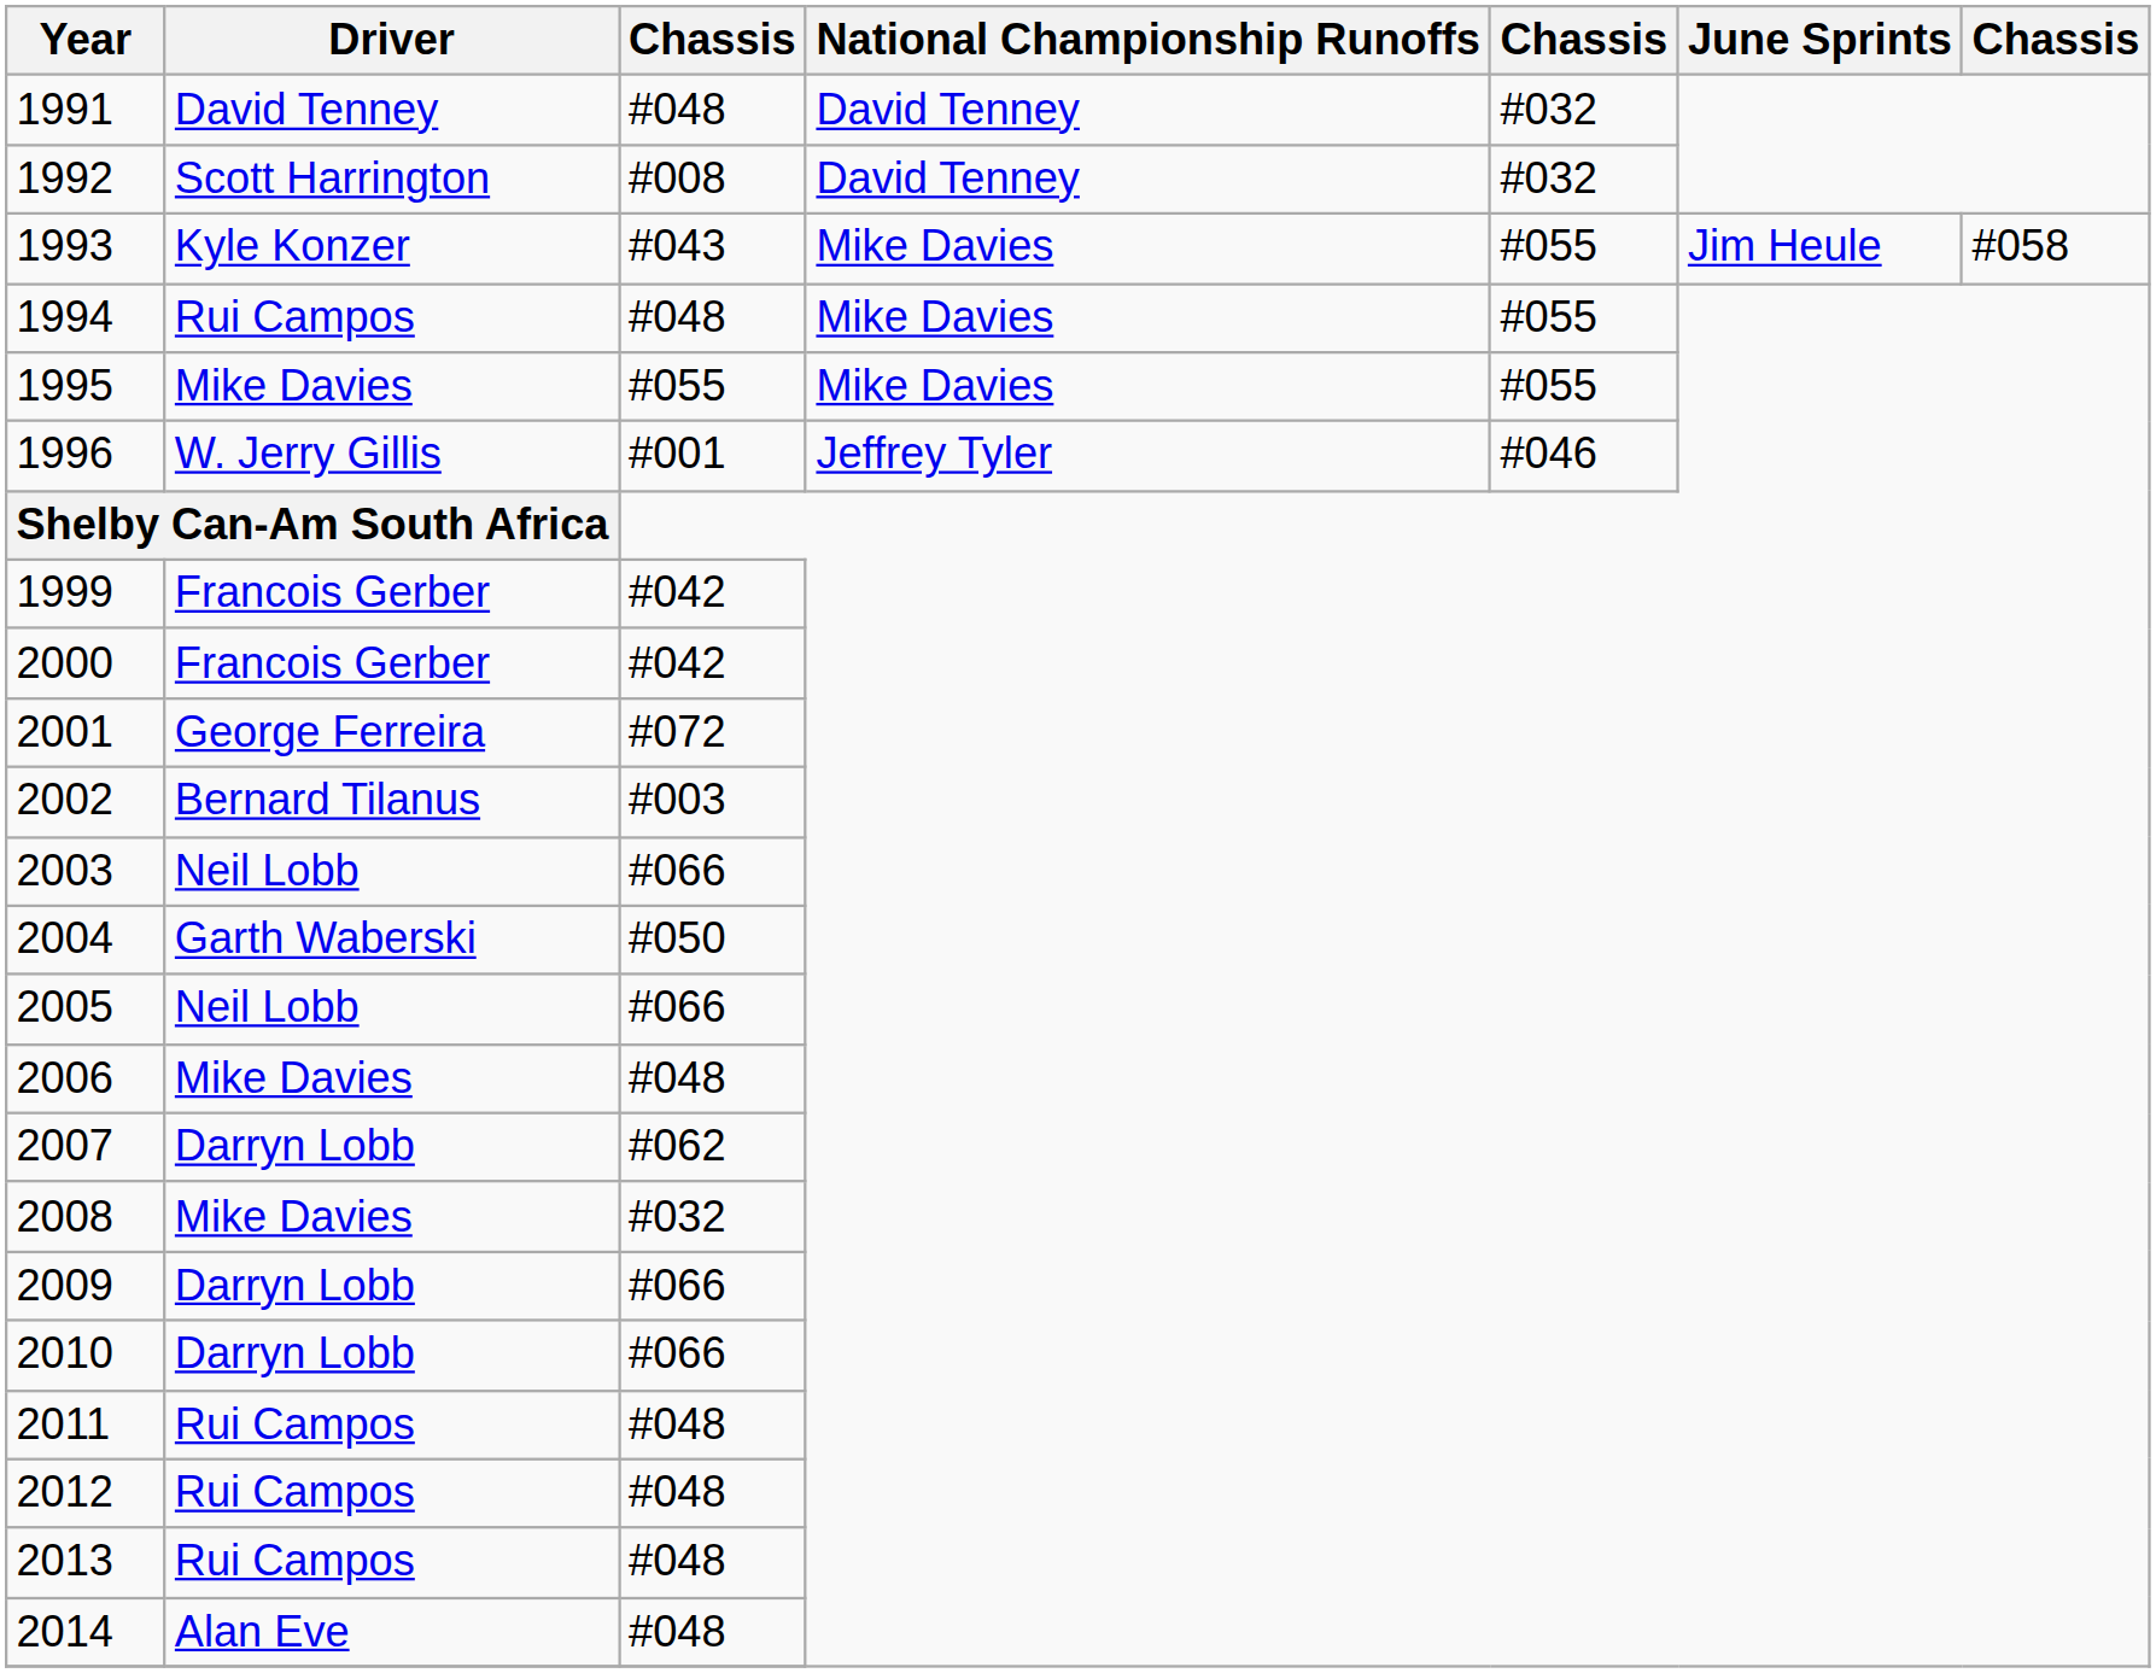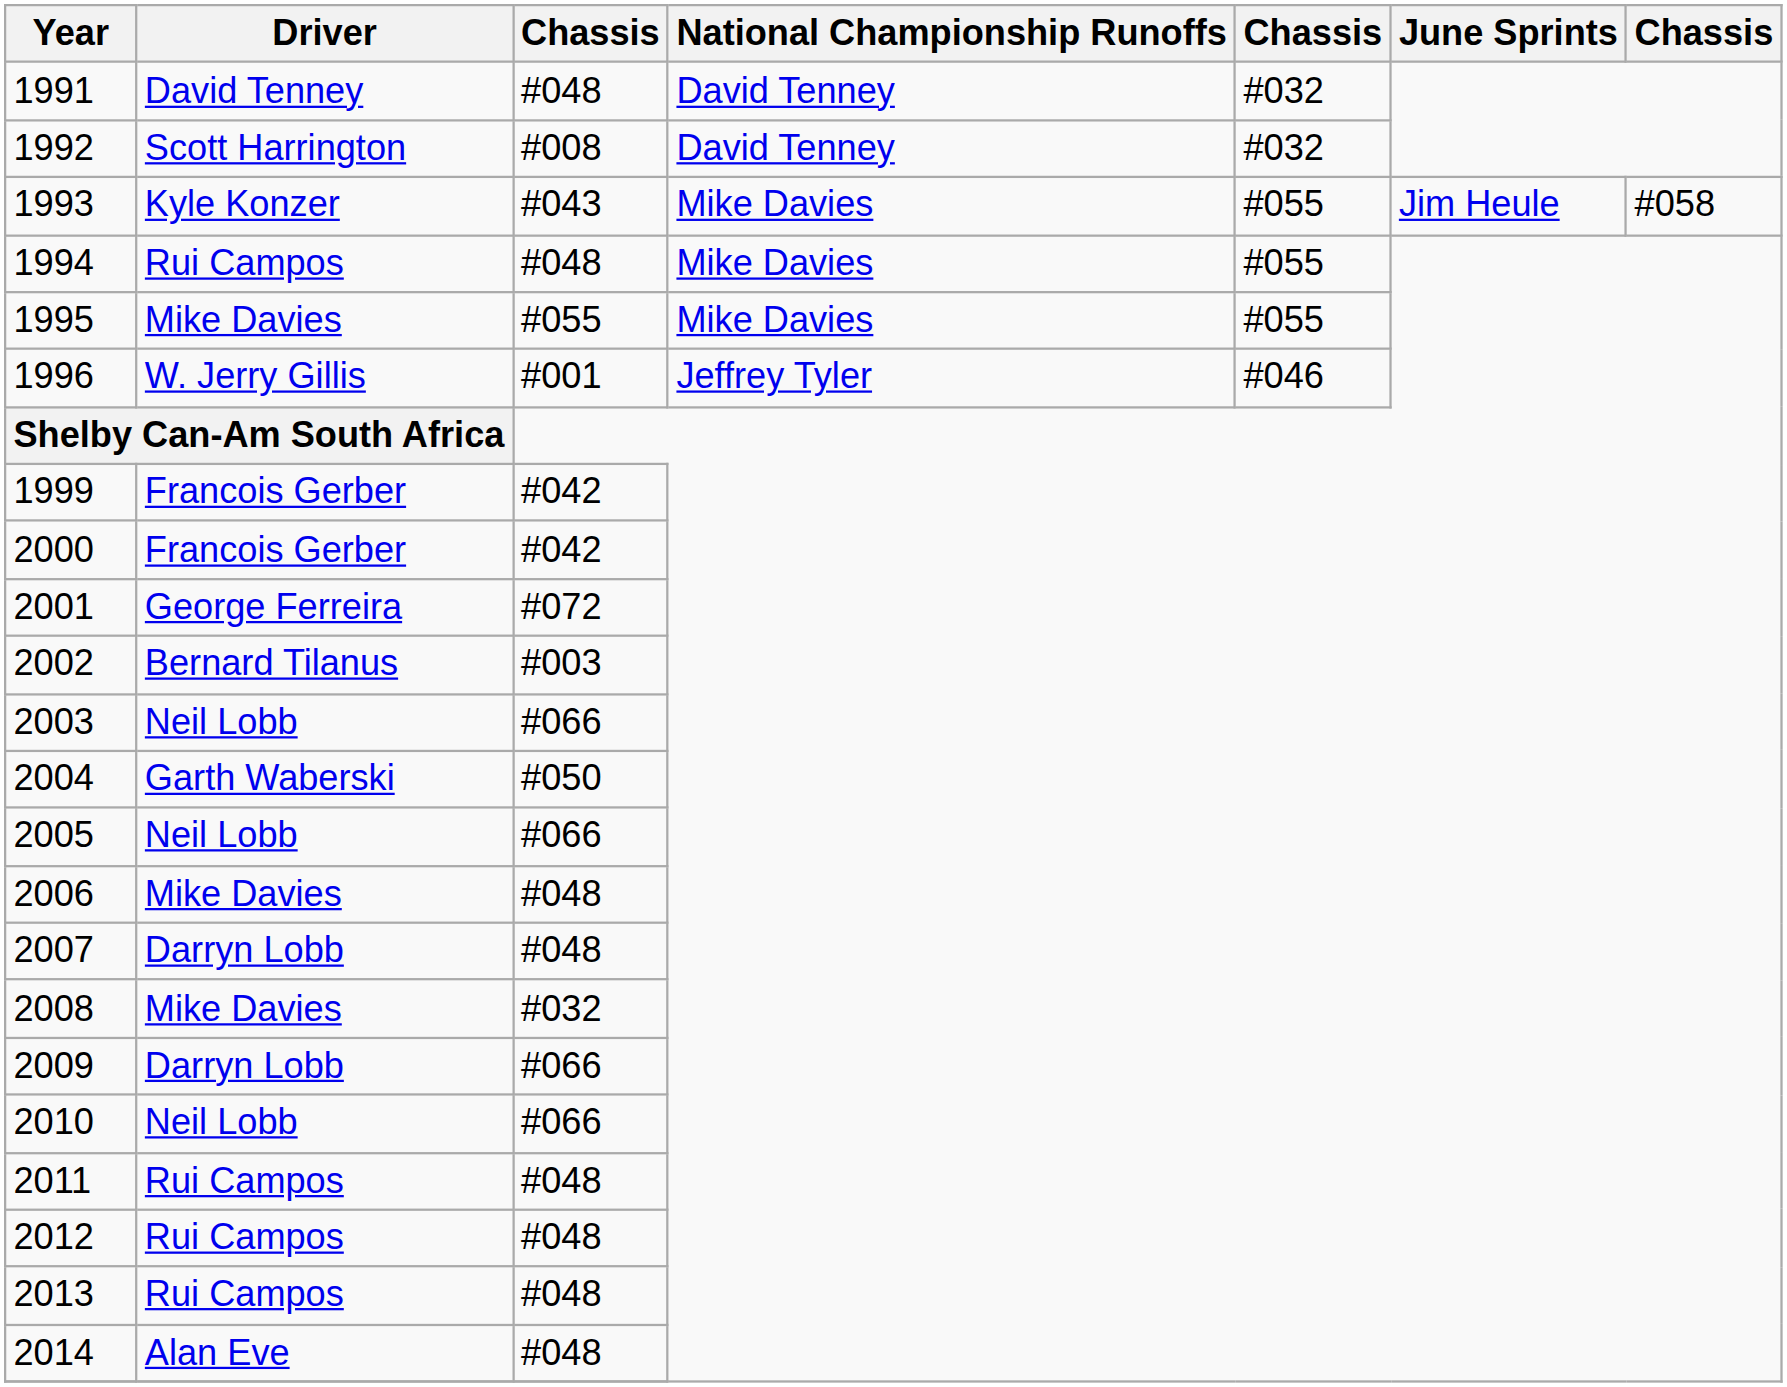2007 | column 3: #062 -> #048
2010 | Driver: Darryn Lobb -> Neil Lobb
